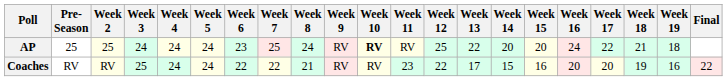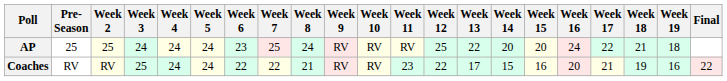AP | Week 10: bold -> normal
Coaches | Week 17: 20 -> 21
